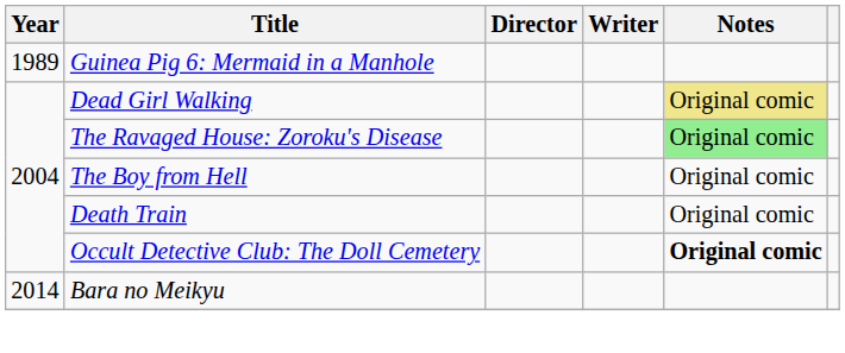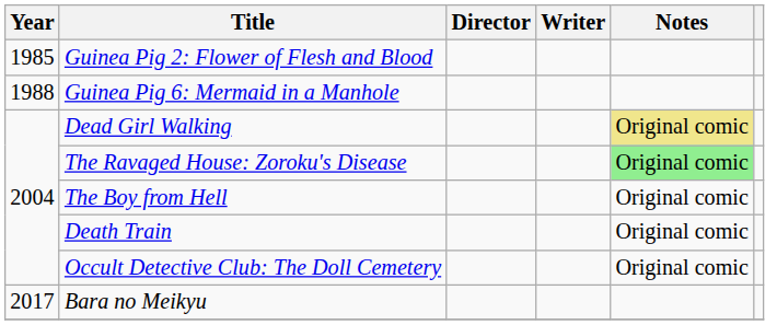+ row: 1985 | Guinea Pig 2: Flower of Flesh and Blood
Guinea Pig 6: Mermaid in a Manhole | Year: 1989 -> 1988
Occult Detective Club: The Doll Cemetery | Notes: bold -> normal
Bara no Meikyu | Year: 2014 -> 2017
